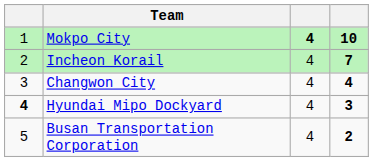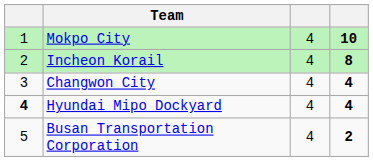Mokpo City | column 3: bold -> normal
Incheon Korail | column 4: 7 -> 8
Hyundai Mipo Dockyard | column 4: 3 -> 4
